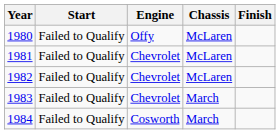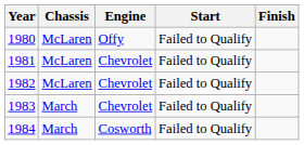columns swapped: Chassis <-> Start
